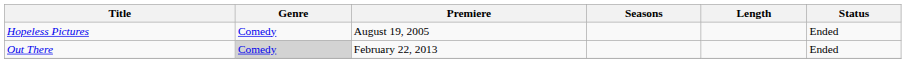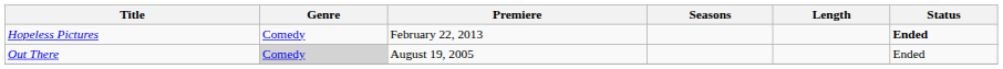Hopeless Pictures | Premiere: August 19, 2005 -> February 22, 2013
Hopeless Pictures | Status: normal -> bold
Out There | Premiere: February 22, 2013 -> August 19, 2005
